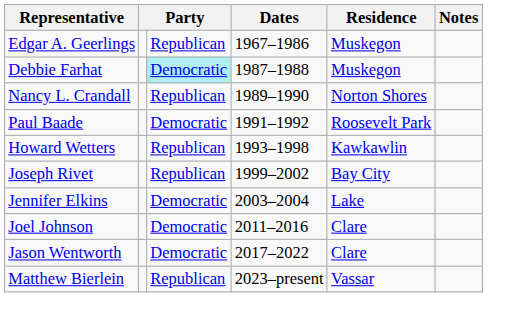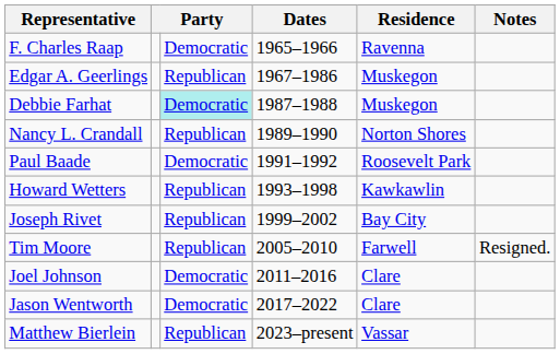+ row: F. Charles Raap | Democratic | 1965–1966 | Ravenna
- row: Jennifer Elkins | Democratic | 2003–2004 | Lake
+ row: Tim Moore | Republican | 2005–2010 | Farwell | Resigned.
